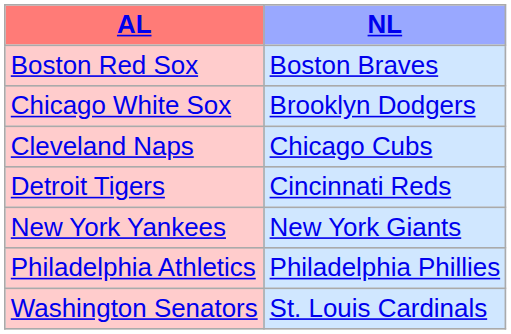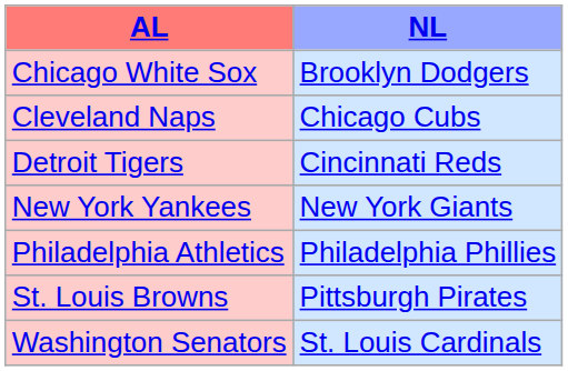- row: Boston Red Sox | Boston Braves
+ row: St. Louis Browns | Pittsburgh Pirates
